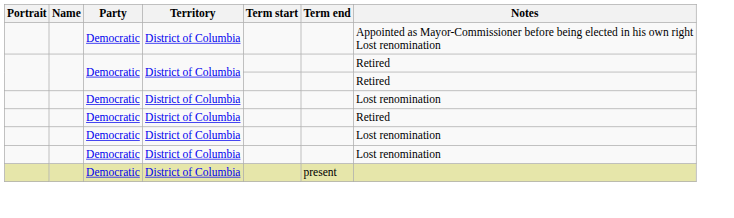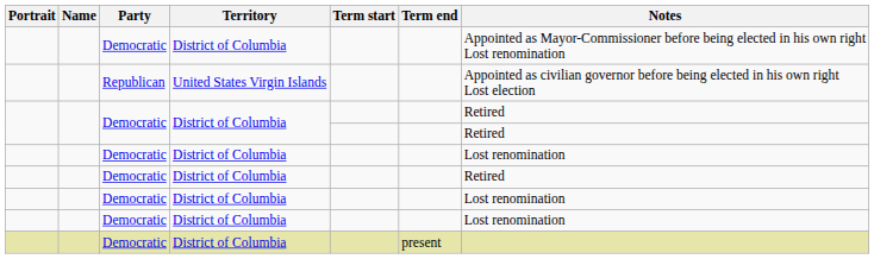+ row: Republican | United States Virgin Islands | Appointed as civilian governor before being elected in his own right Lost election
